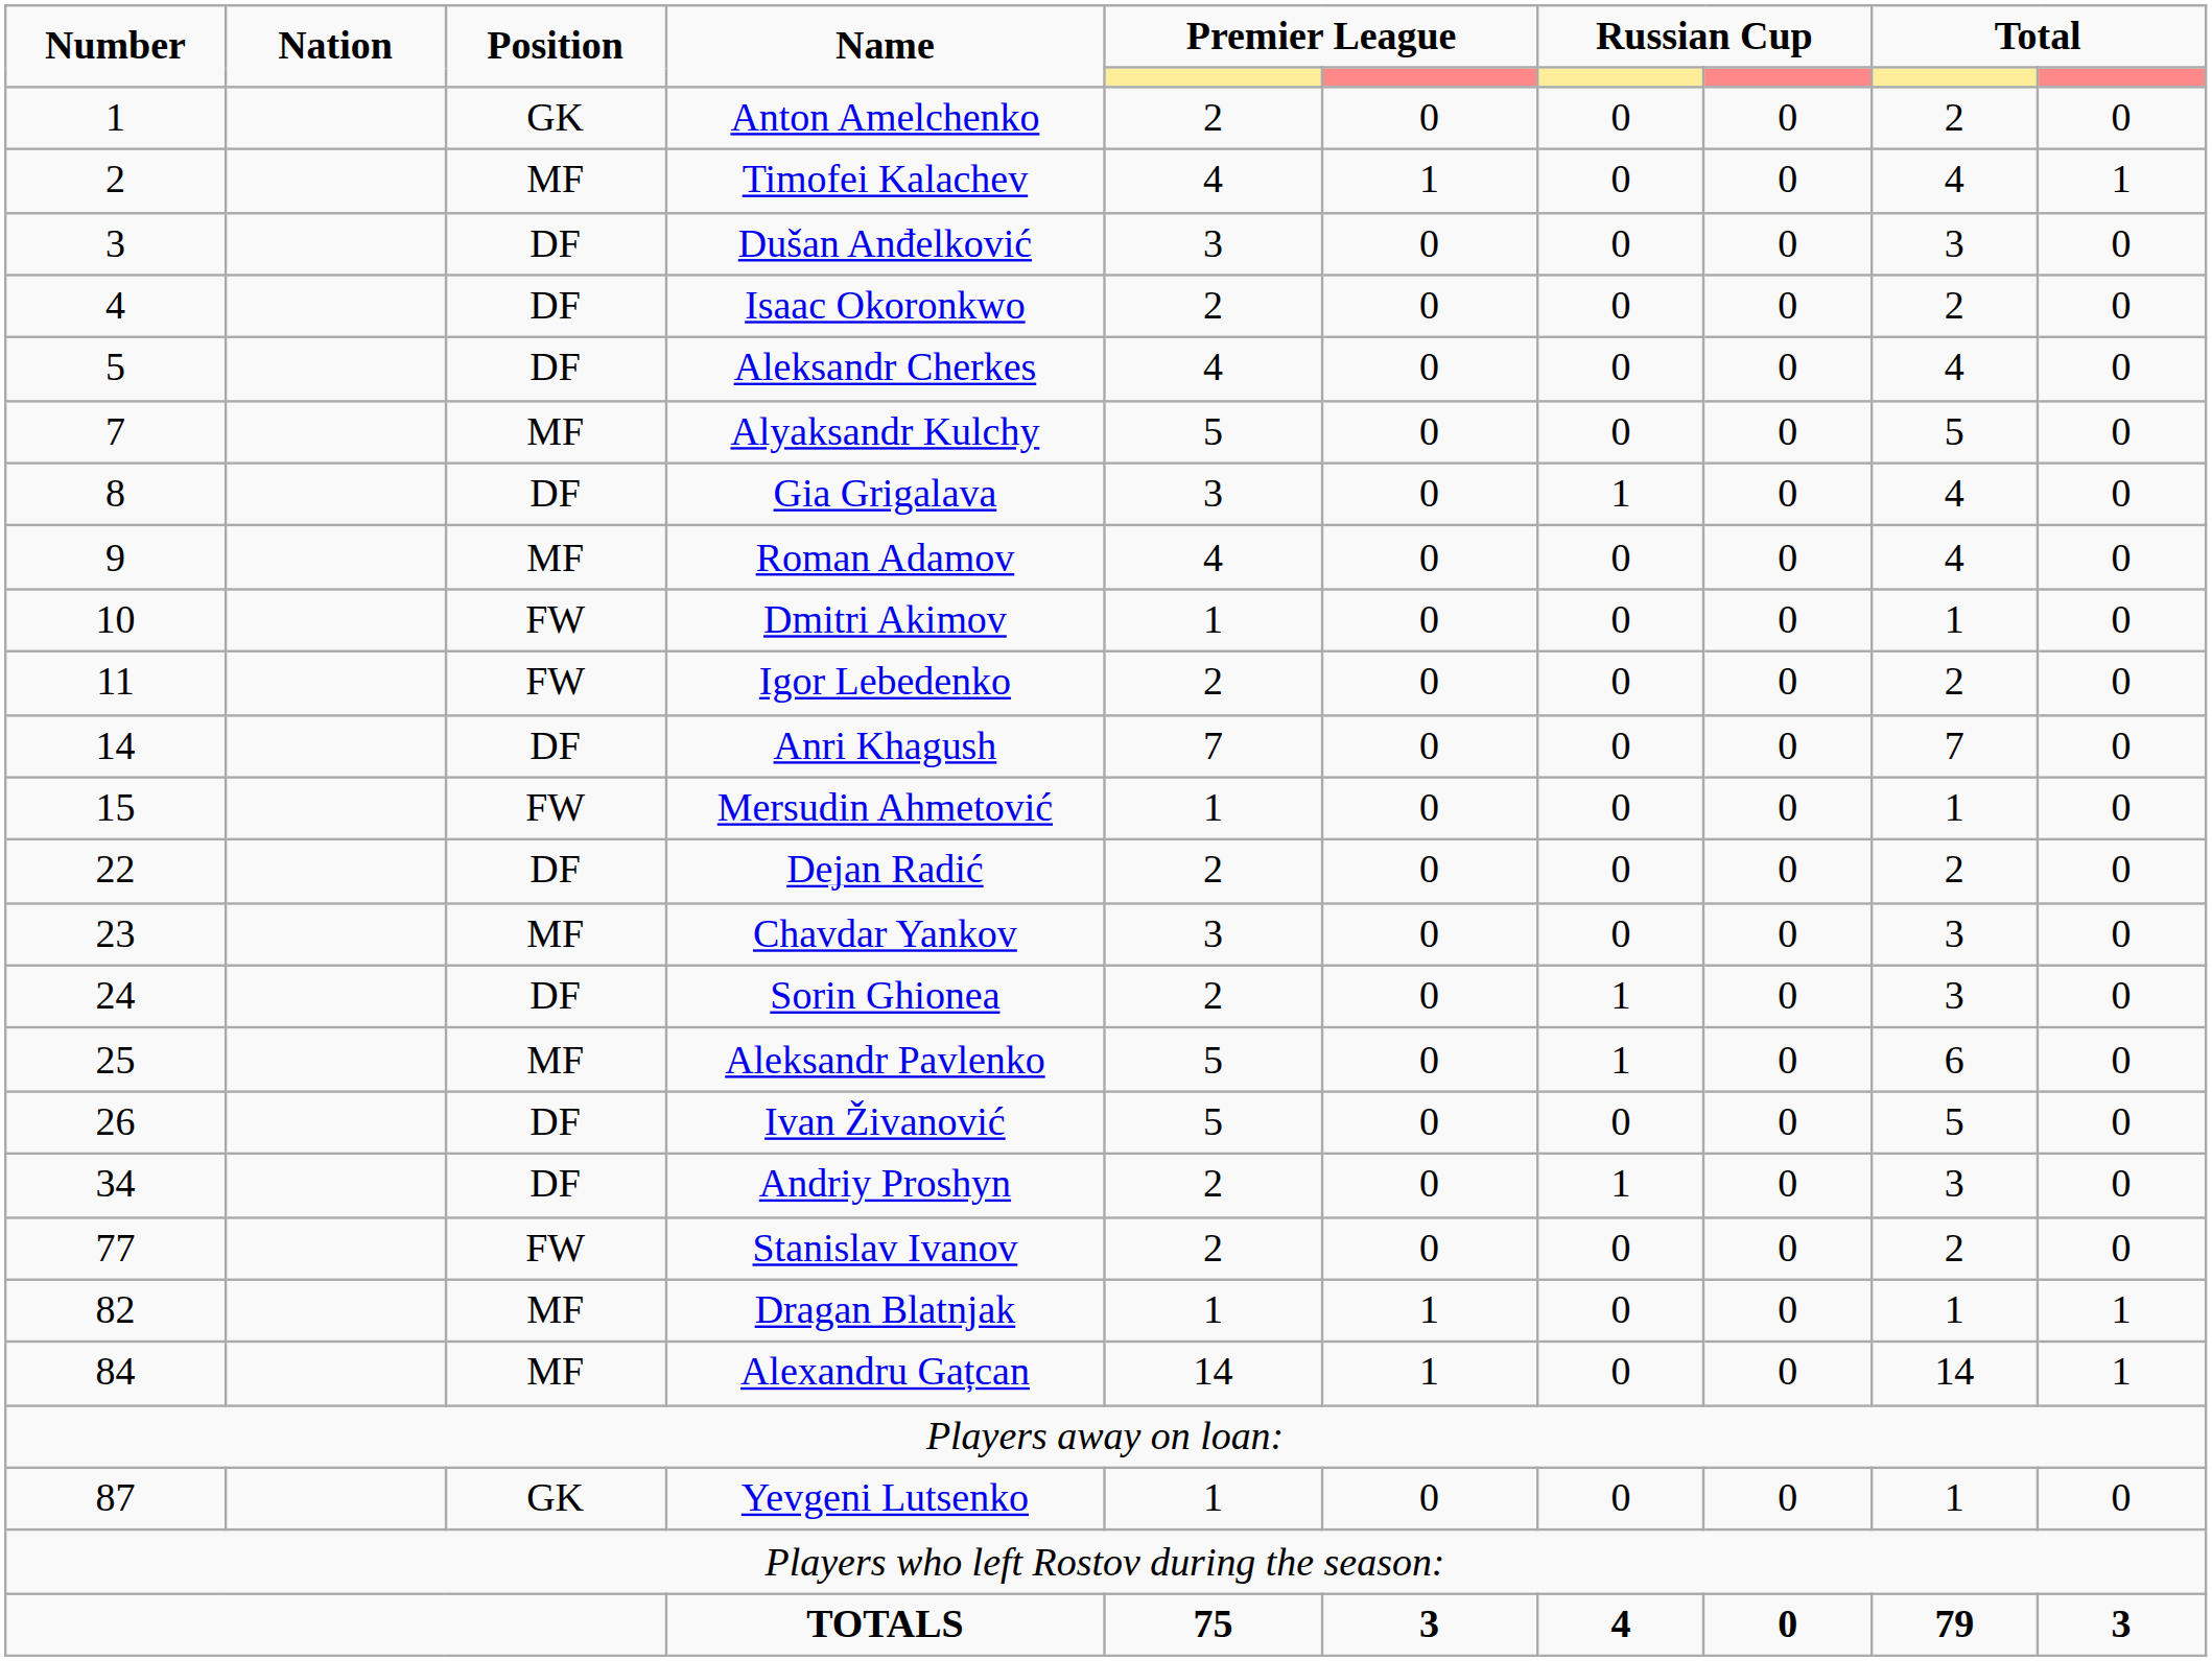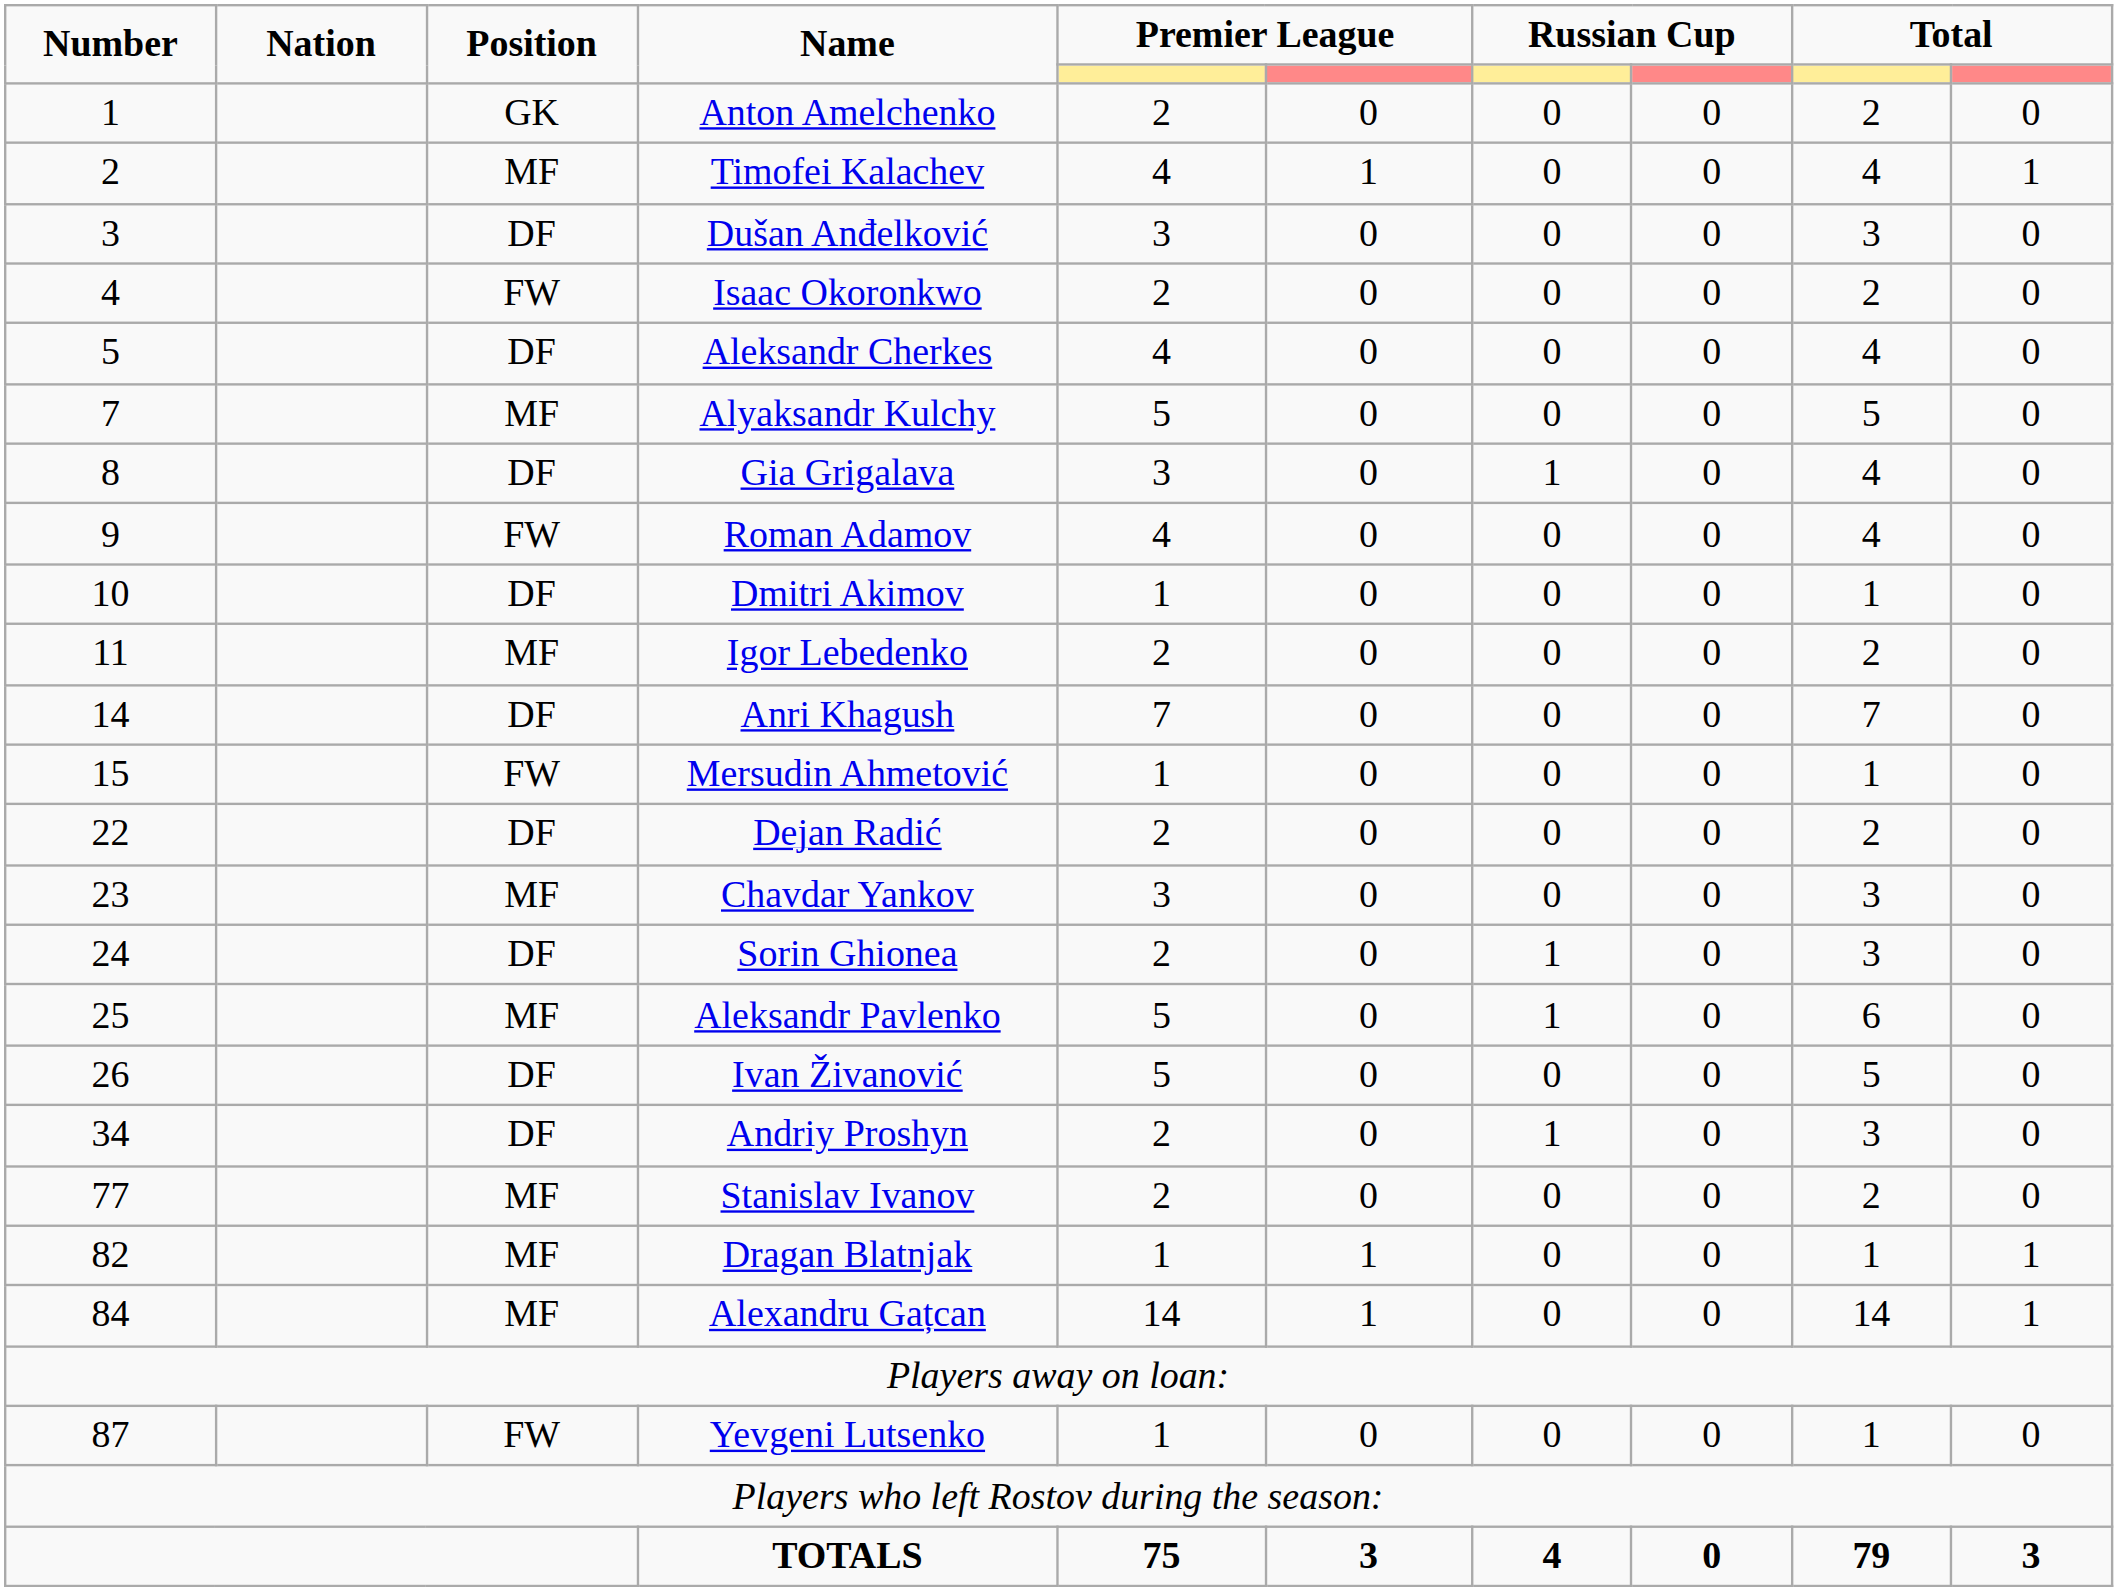Isaac Okoronkwo | Position: DF -> FW
Roman Adamov | Position: MF -> FW
Dmitri Akimov | Position: FW -> DF
Igor Lebedenko | Position: FW -> MF
Stanislav Ivanov | Position: FW -> MF
Yevgeni Lutsenko | Position: GK -> FW
